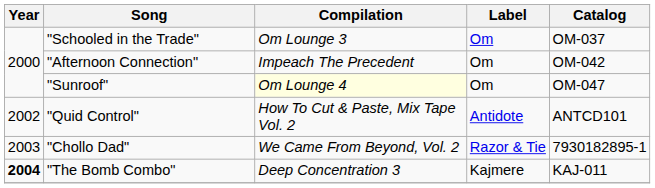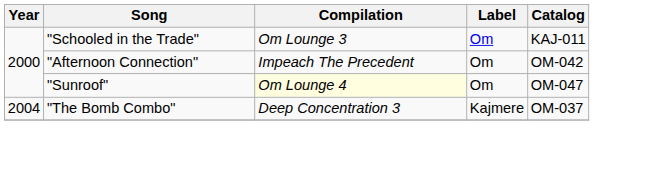"Schooled in the Trade" | Catalog: OM-037 -> KAJ-011
- row: 2002 | "Quid Control" | How To Cut & Paste, Mix Tape Vol. 2 | Antidote | ANTCD101
- row: 2003 | "Chollo Dad" | We Came From Beyond, Vol. 2 | Razor & Tie | 7930182895-1
"The Bomb Combo" | Year: bold -> normal
"The Bomb Combo" | Catalog: KAJ-011 -> OM-037
